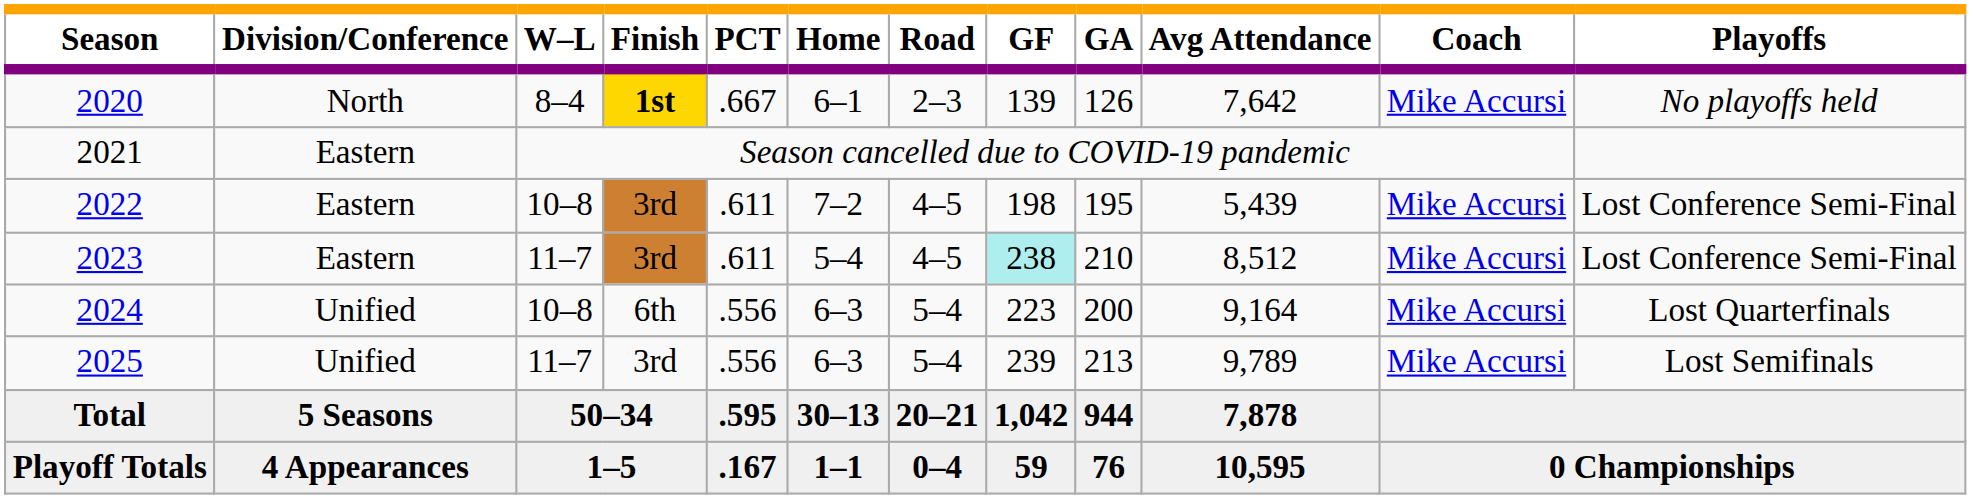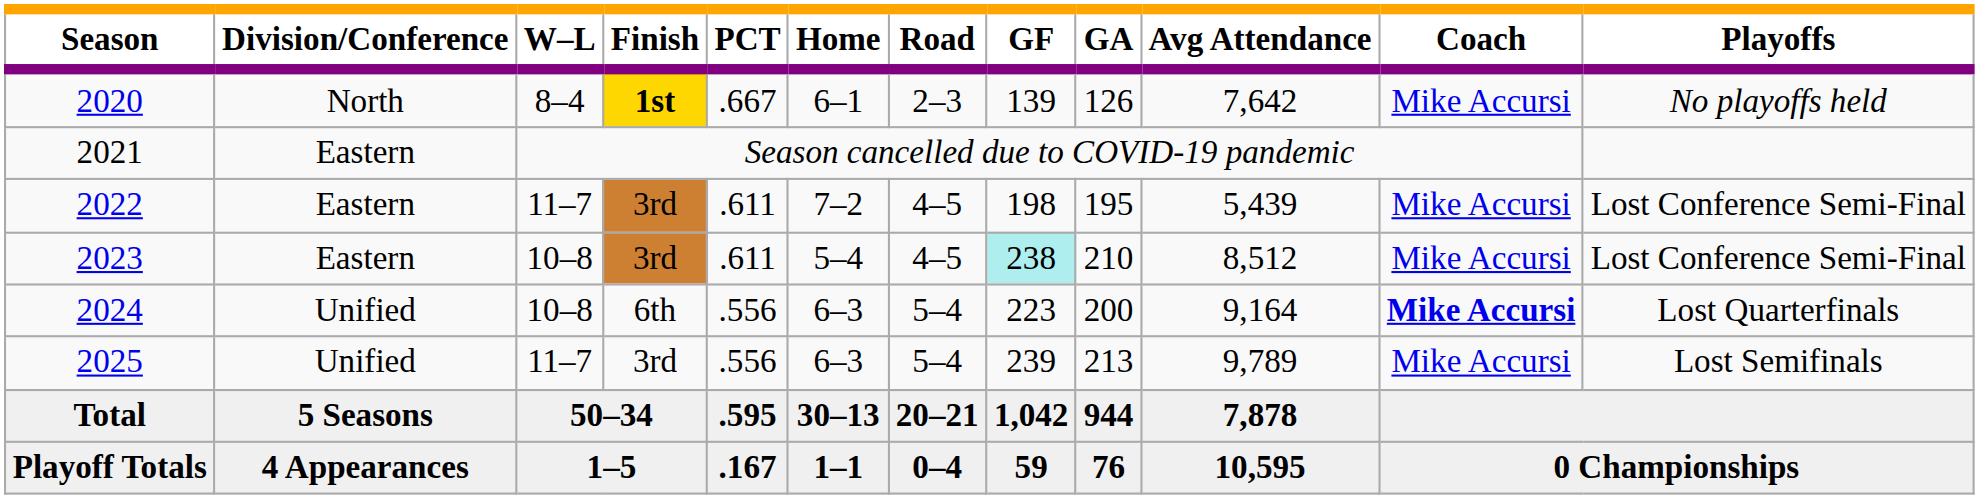2022 | W–L: 10–8 -> 11–7
2023 | W–L: 11–7 -> 10–8
2024 | Coach: normal -> bold
